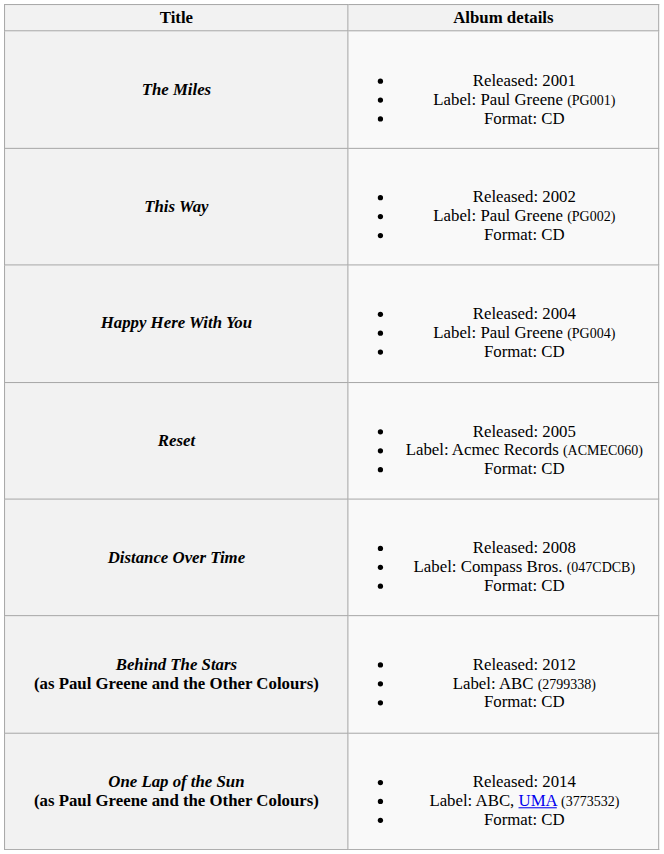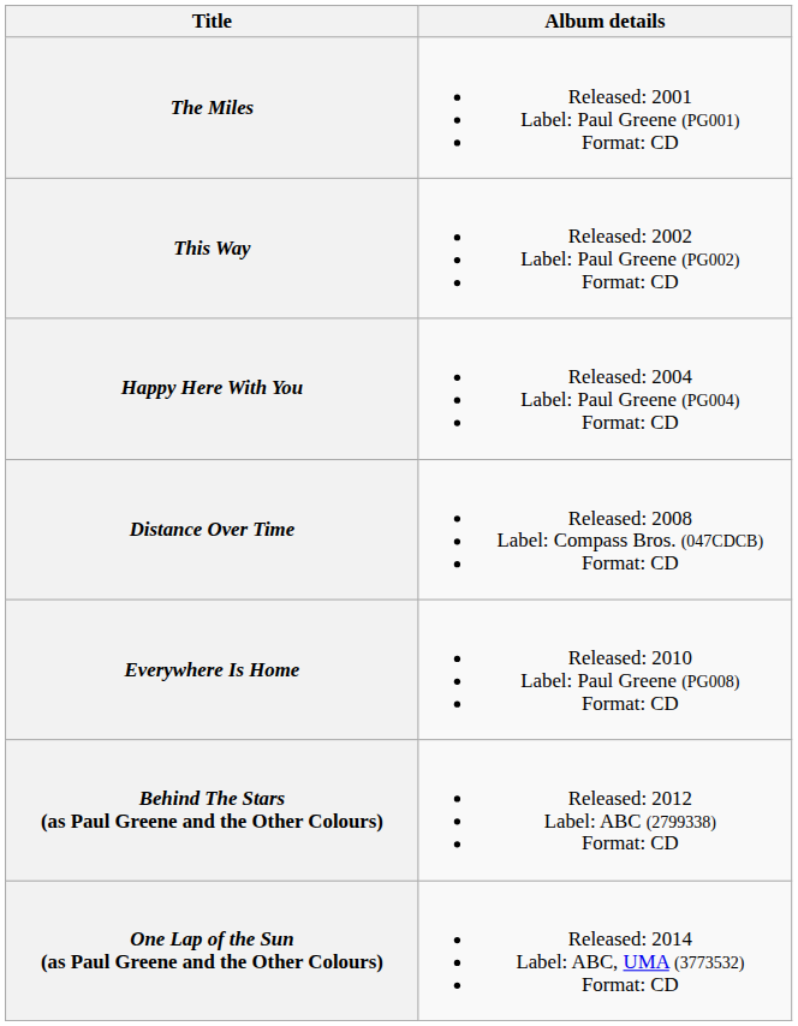- row: Reset | Released: 2005 Label: Acmec Records (ACMEC060) Format: CD
+ row: Everywhere Is Home | Released: 2010 Label: Paul Greene (PG008) Format: CD
